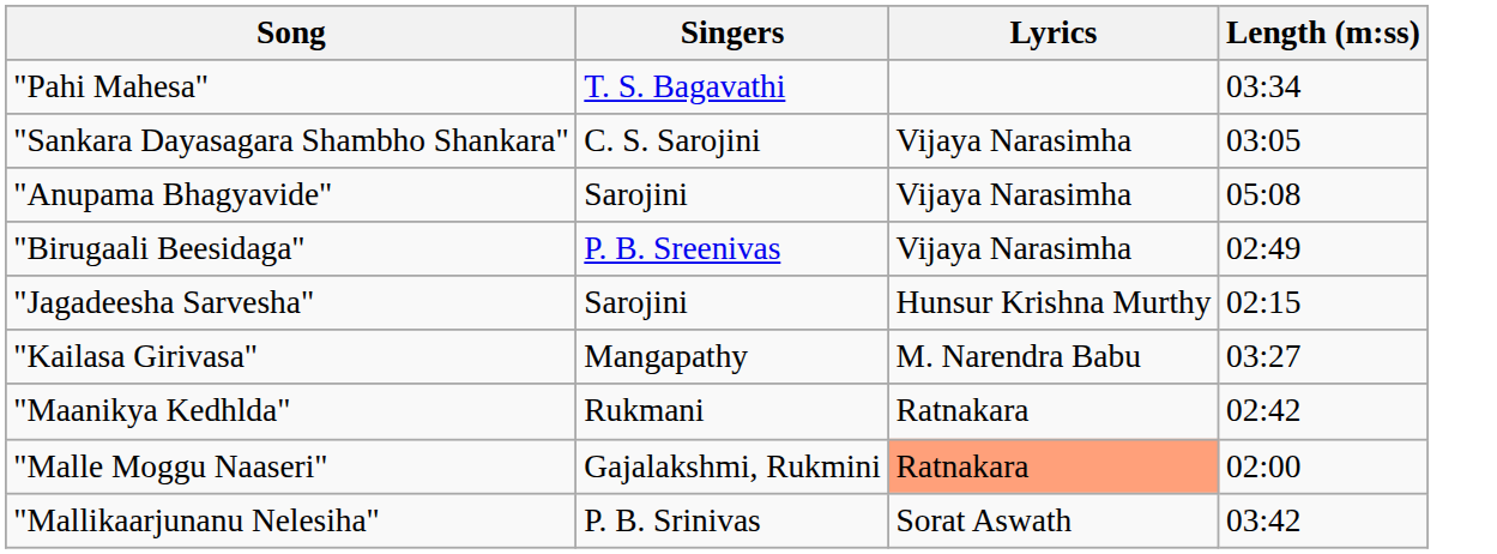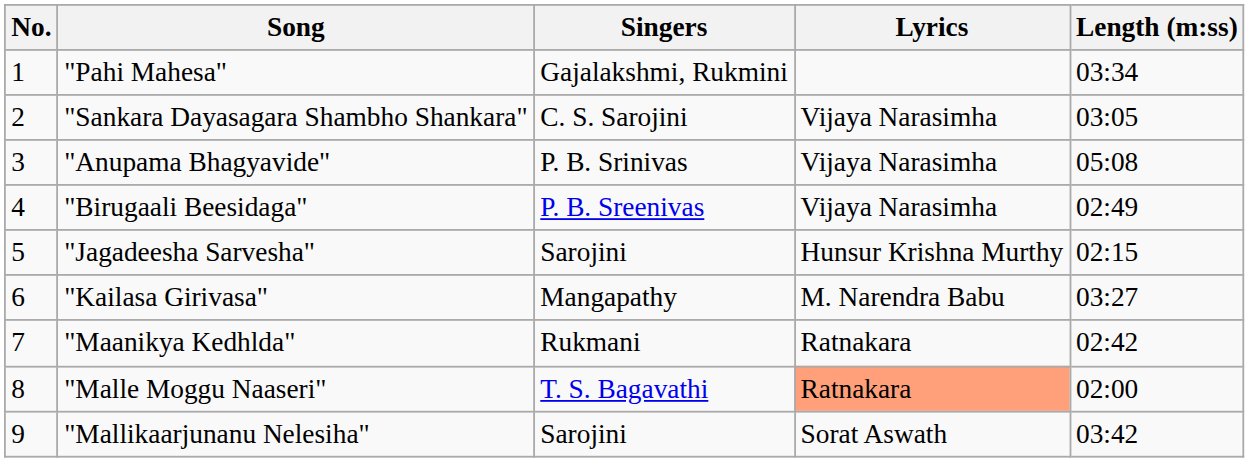+ column: No. | 1 | 2 | 3 | 4 | 5 | 6 | 7 | 8 | 9
"Pahi Mahesa" | Singers: T. S. Bagavathi -> Gajalakshmi, Rukmini
"Anupama Bhagyavide" | Singers: Sarojini -> P. B. Srinivas
"Malle Moggu Naaseri" | Singers: Gajalakshmi, Rukmini -> T. S. Bagavathi
"Mallikaarjunanu Nelesiha" | Singers: P. B. Srinivas -> Sarojini
